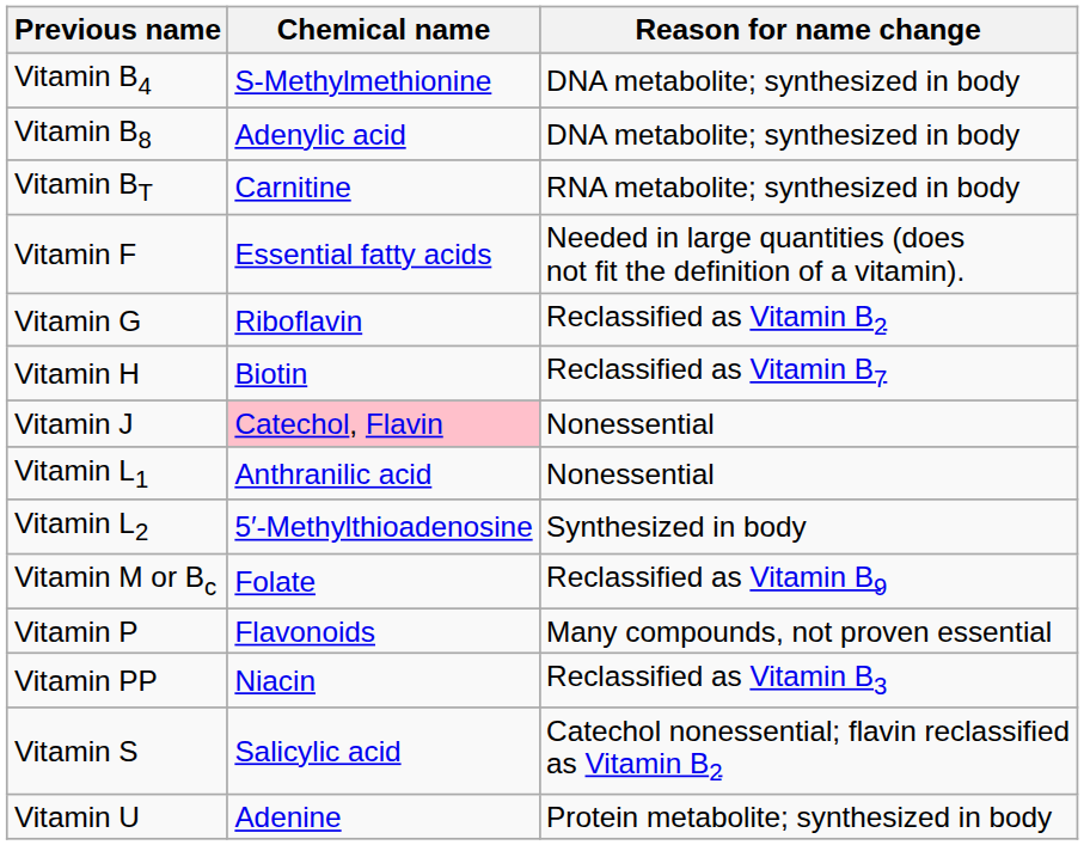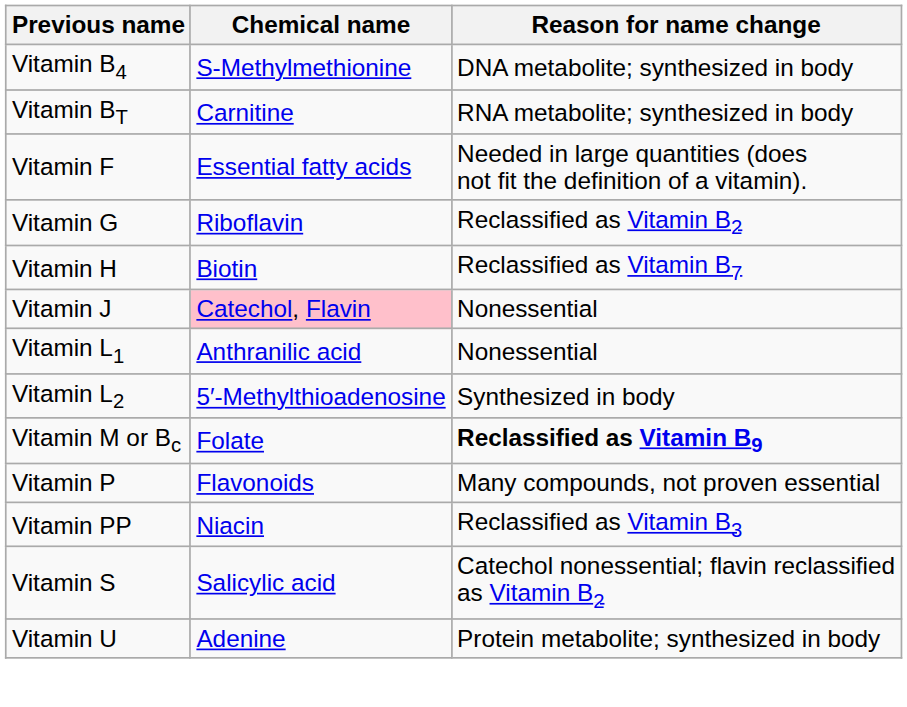- row: Vitamin B8 | Adenylic acid | DNA metabolite; synthesized in body
Vitamin M or Bc | Reason for name change: normal -> bold
